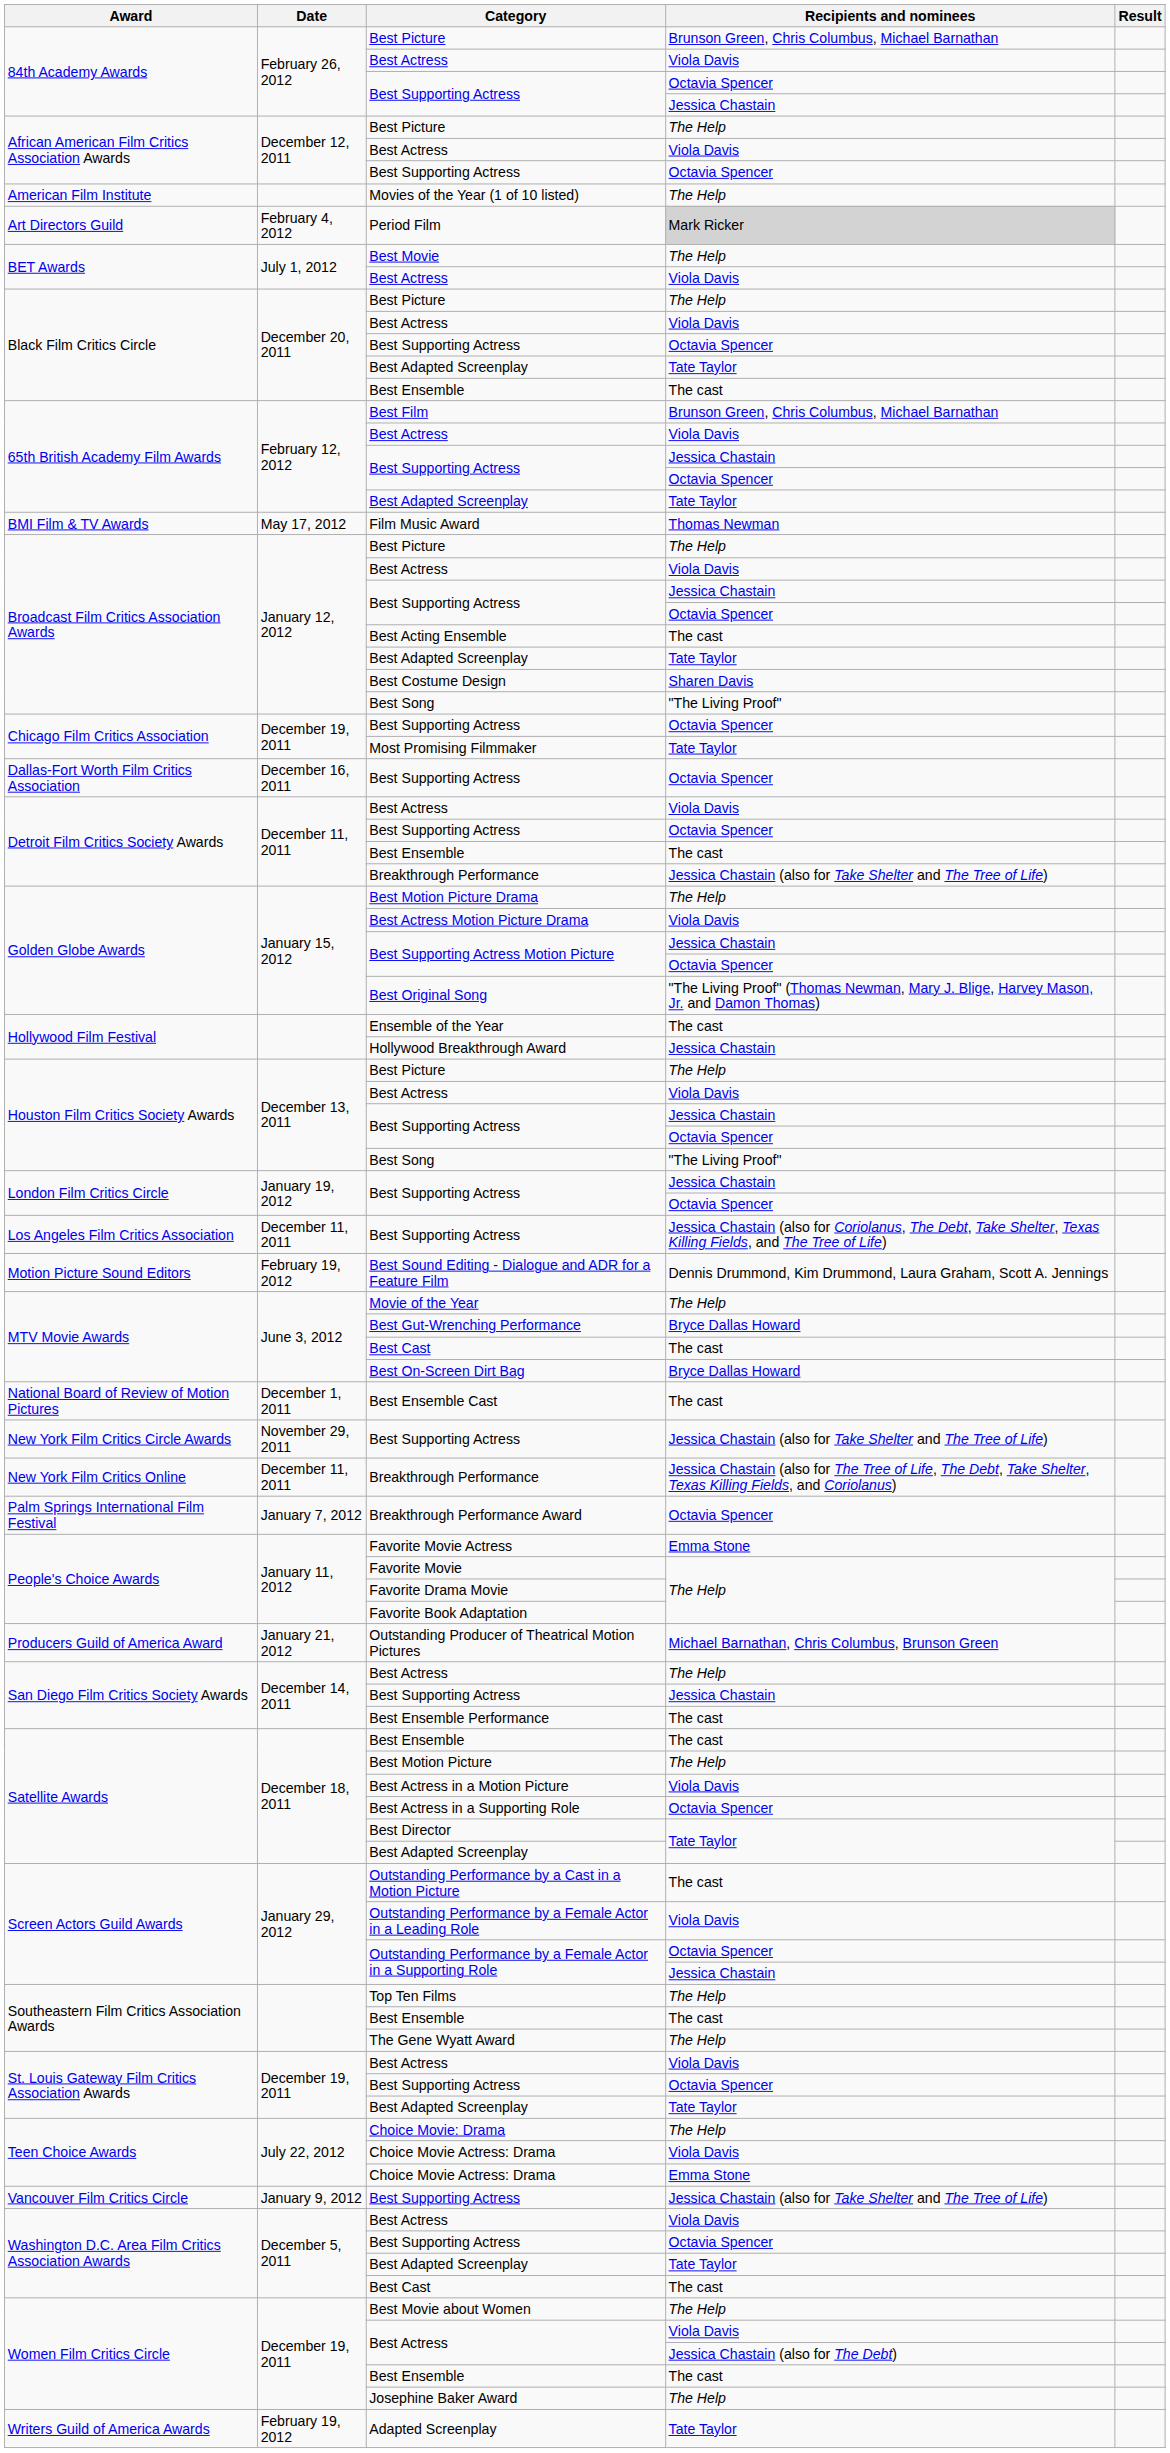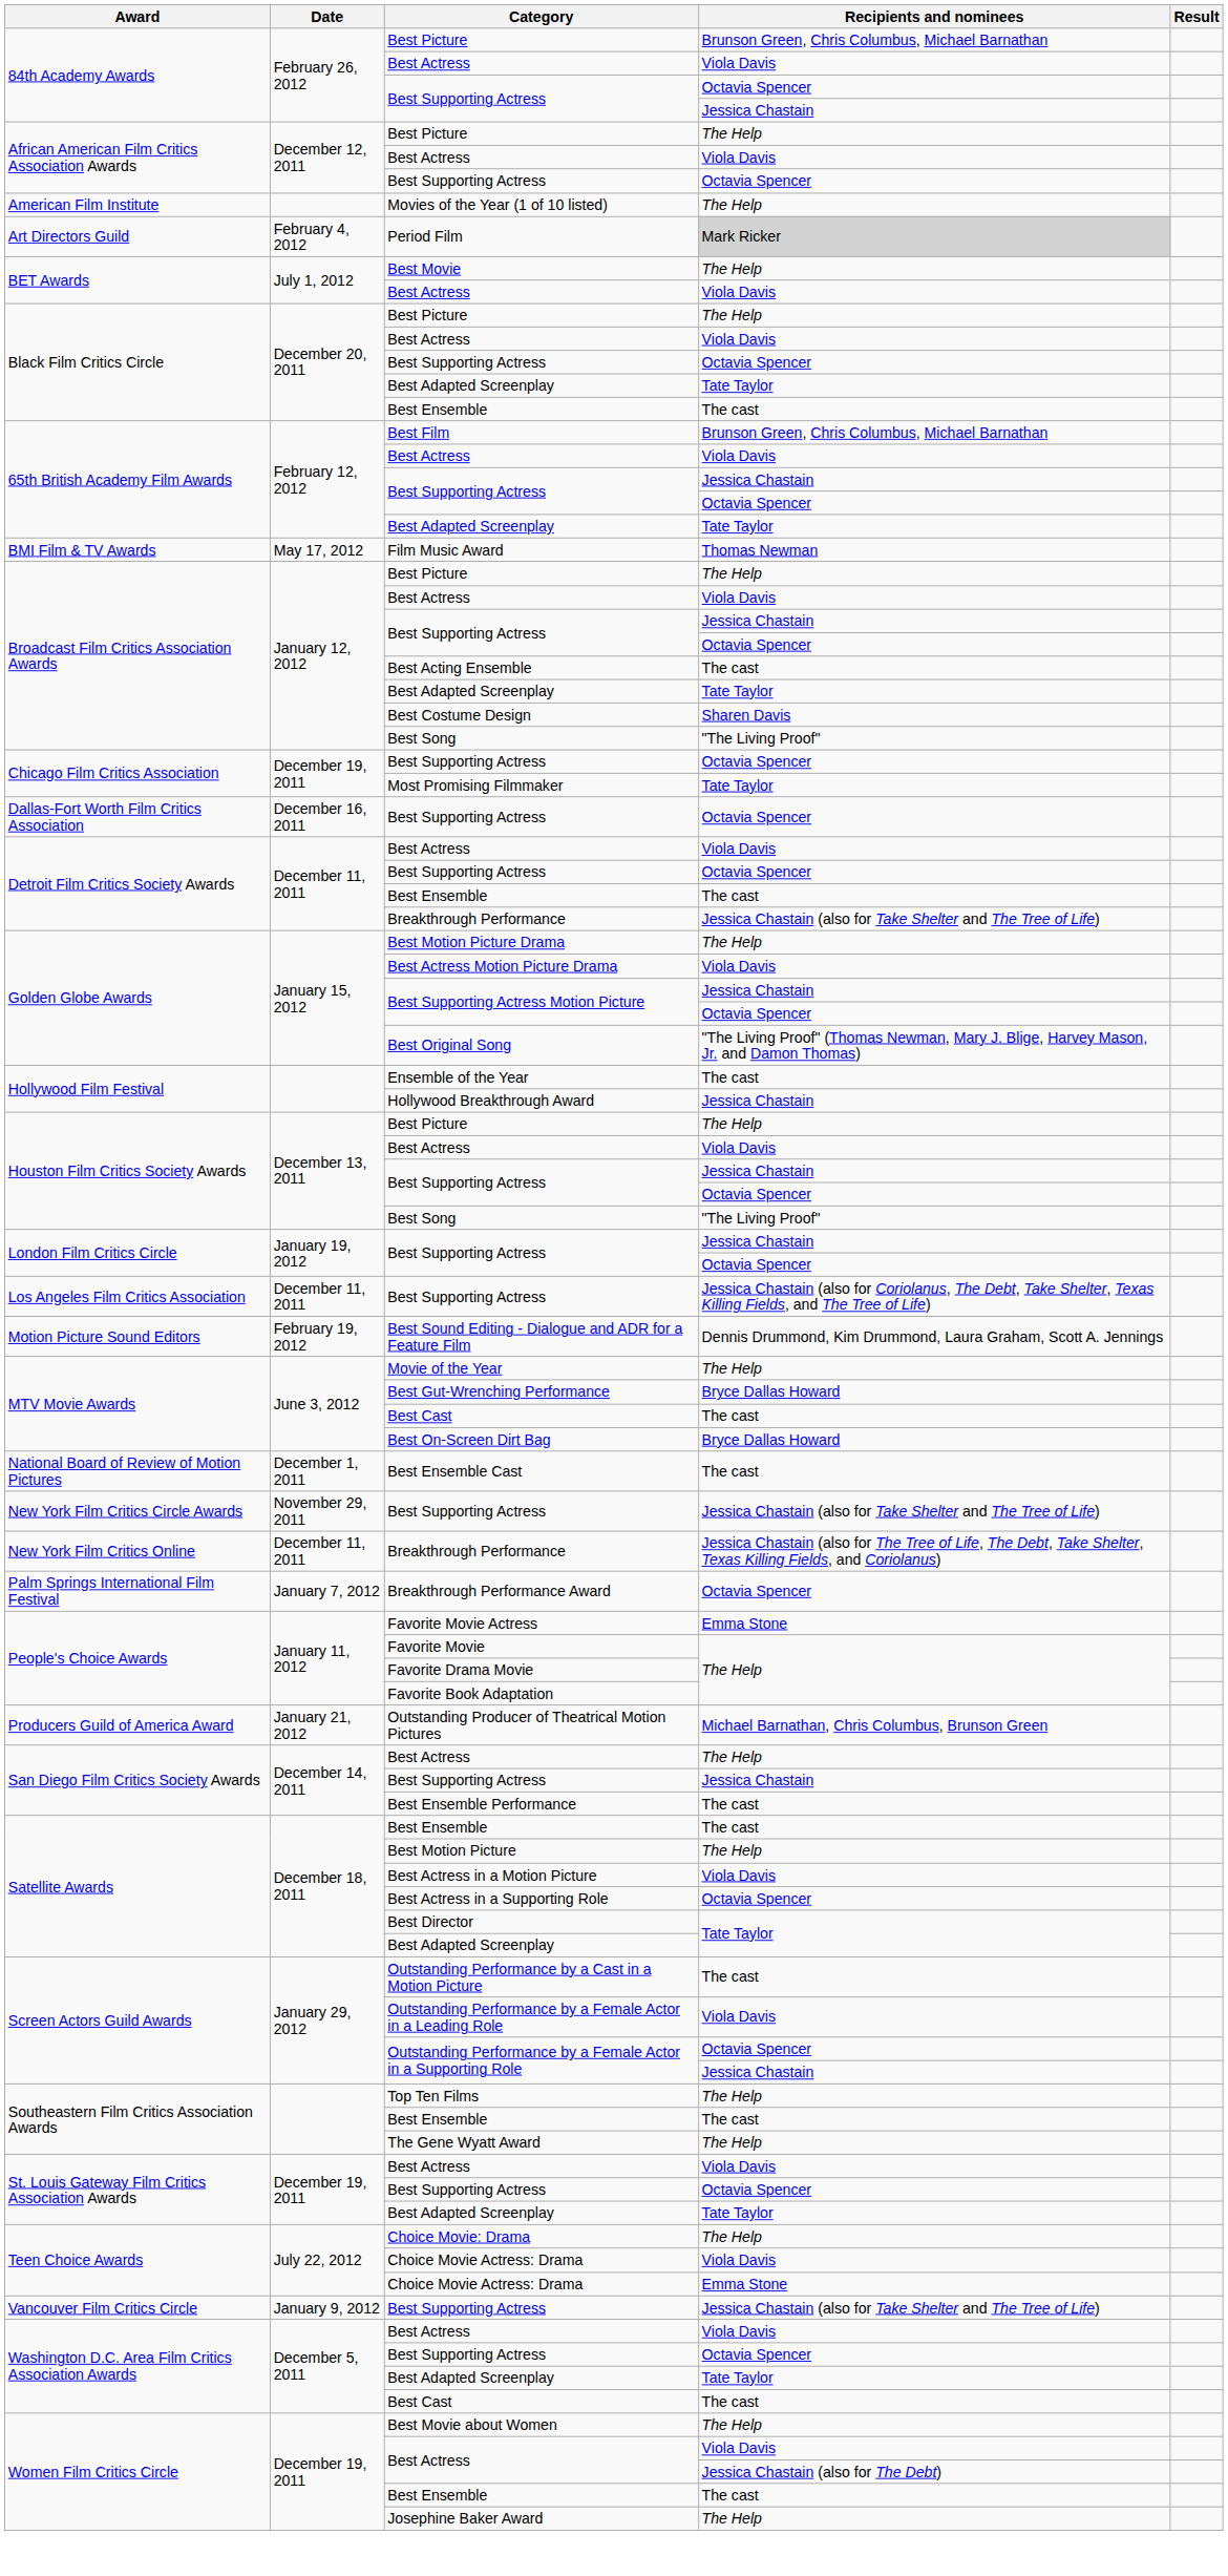- row: Writers Guild of America Awards | February 19, 2012 | Adapted Screenplay | Tate Taylor
